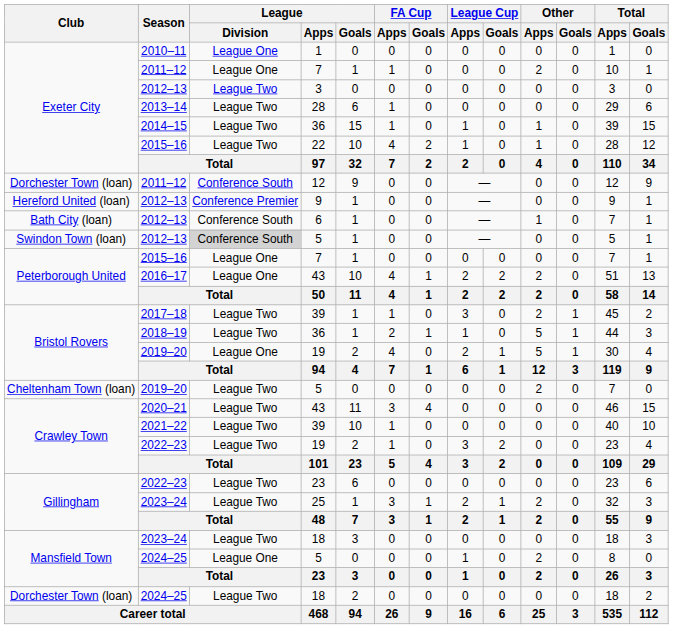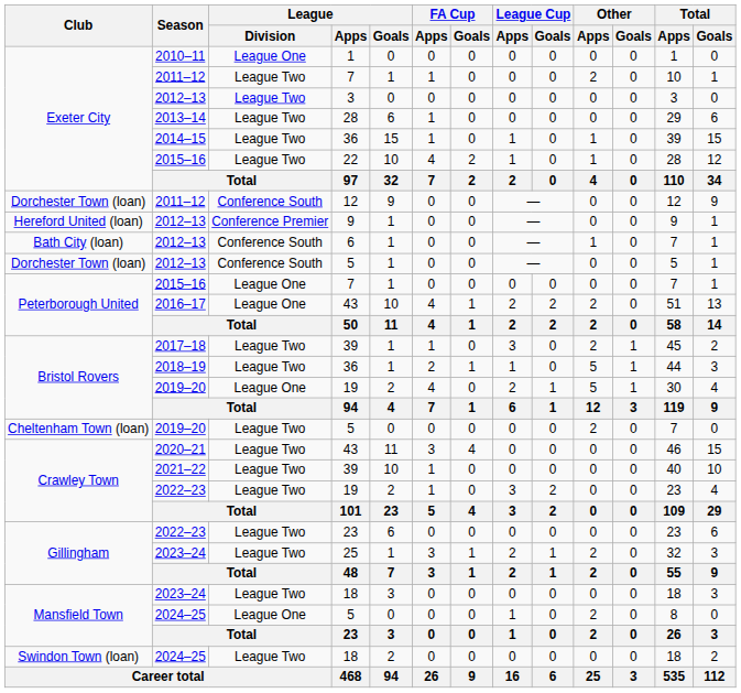2011–12 / 7 | League / Division: League One -> League Two
2012–13 / 5 | Club: Swindon Town (loan) -> Dorchester Town (loan)
2012–13 / 5 | League / Division: lightgrey background -> no background
2024–25 / 18 | Club: Dorchester Town (loan) -> Swindon Town (loan)
